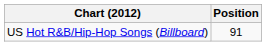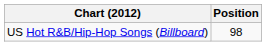US Hot R&B/Hip-Hop Songs (Billboard) | Position: 91 -> 98
